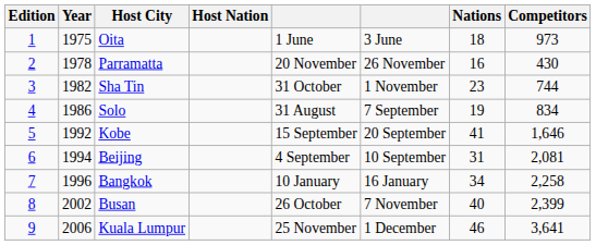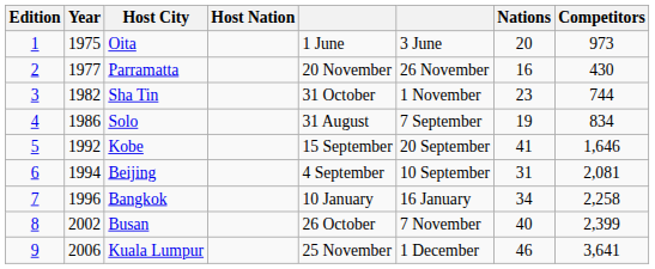Oita | Nations: 18 -> 20
Parramatta | Year: 1978 -> 1977
